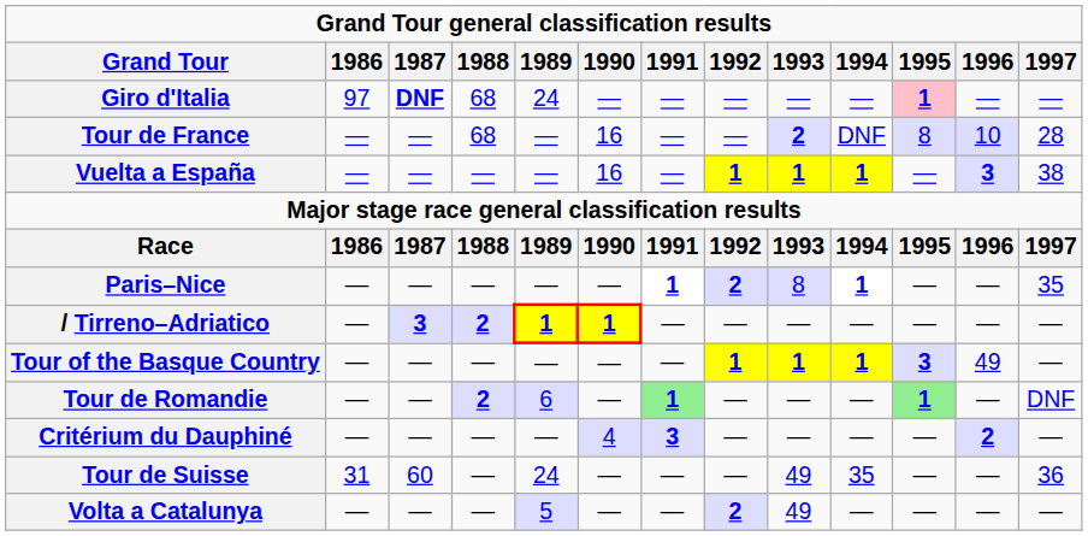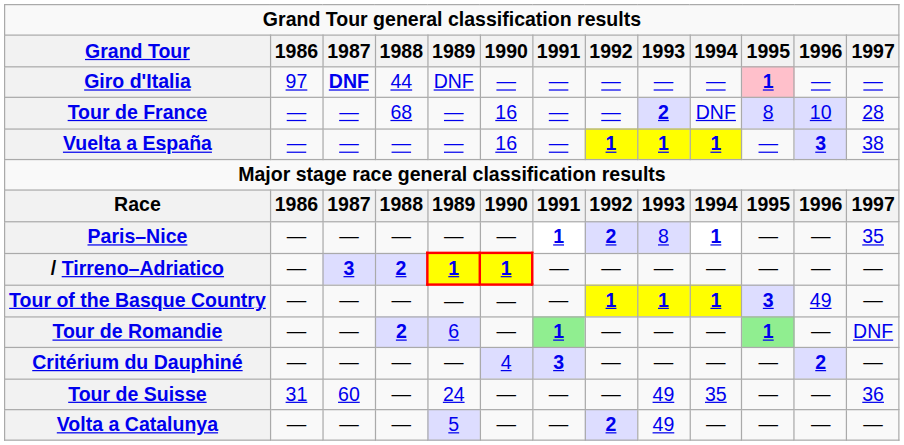Giro d'Italia | 1988: 68 -> 44
Giro d'Italia | 1989: 24 -> DNF
